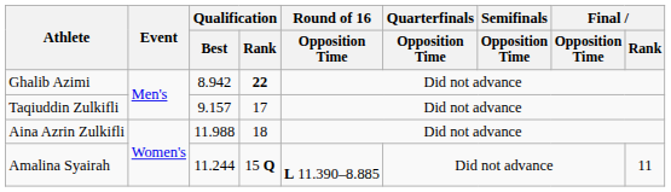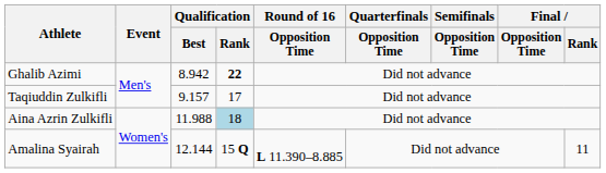Aina Azrin Zulkifli | Qualification / Rank: no background -> lightblue background
Amalina Syairah | Qualification / Best: 11.244 -> 12.144
